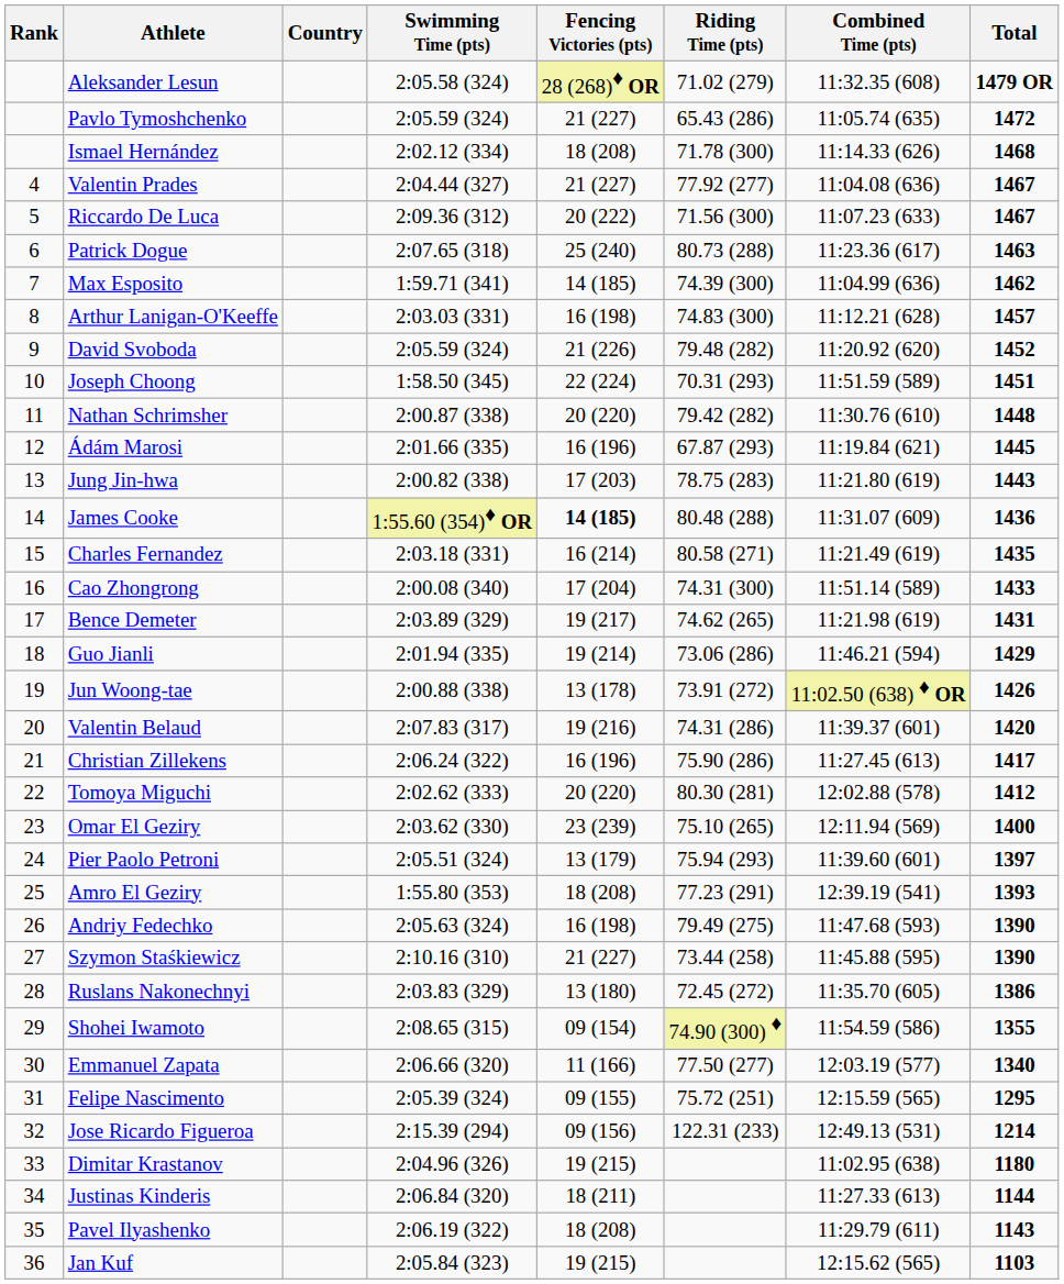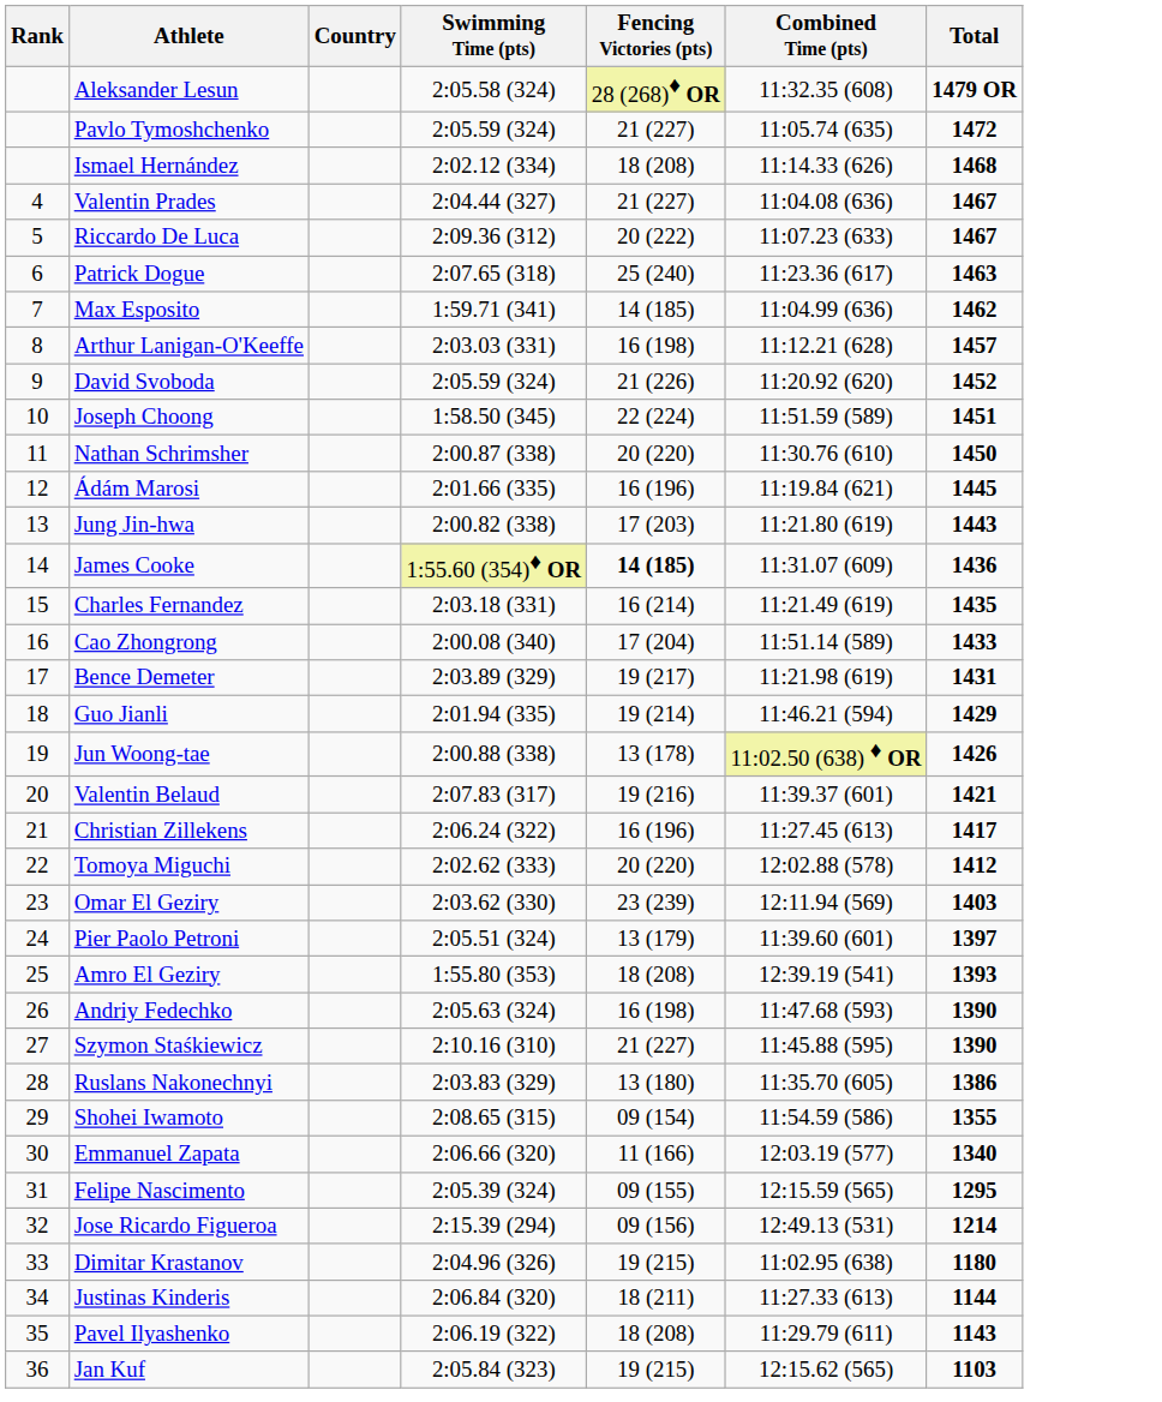- column: Riding Time (pts) | 71.02 (279) | 65.43 (286) | 71.78 (300) | 77.92 (277) | 71.56 (300) | 80.73 (288) | 74.39 (300) | 74.83 (300) | 79.48 (282) | 70.31 (293) | 79.42 (282) | 67.87 (293) | 78.75 (283) | 80.48 (288) | 80.58 (271) | 74.31 (300) | 74.62 (265) | 73.06 (286) | 73.91 (272) | 74.31 (286) | 75.90 (286) | 80.30 (281) | 75.10 (265) | 75.94 (293) | 77.23 (291) | 79.49 (275) | 73.44 (258) | 72.45 (272) | 74.90 (300) ♦ | 77.50 (277) | 75.72 (251) | 122.31 (233)
Nathan Schrimsher | Total: 1448 -> 1450
Valentin Belaud | Total: 1420 -> 1421
Omar El Geziry | Total: 1400 -> 1403
